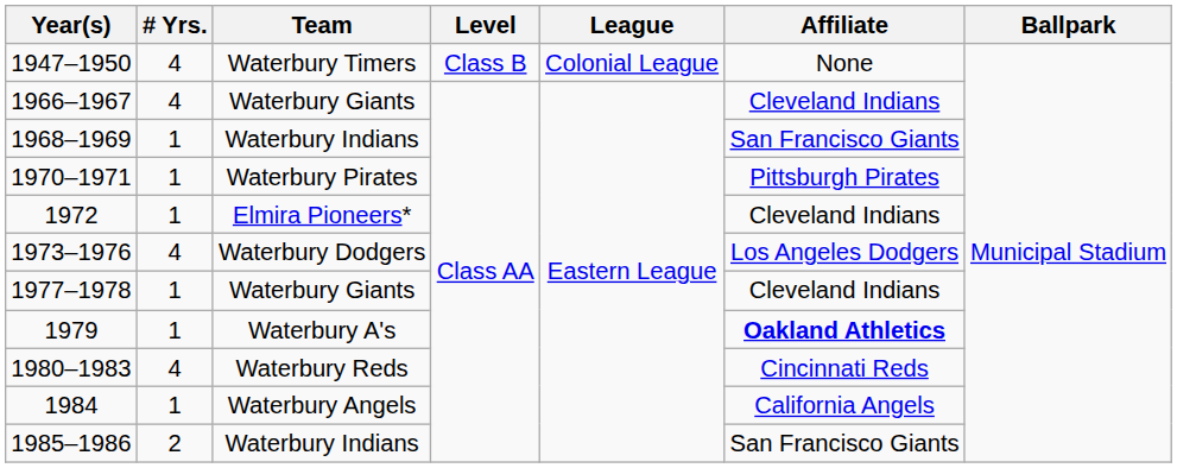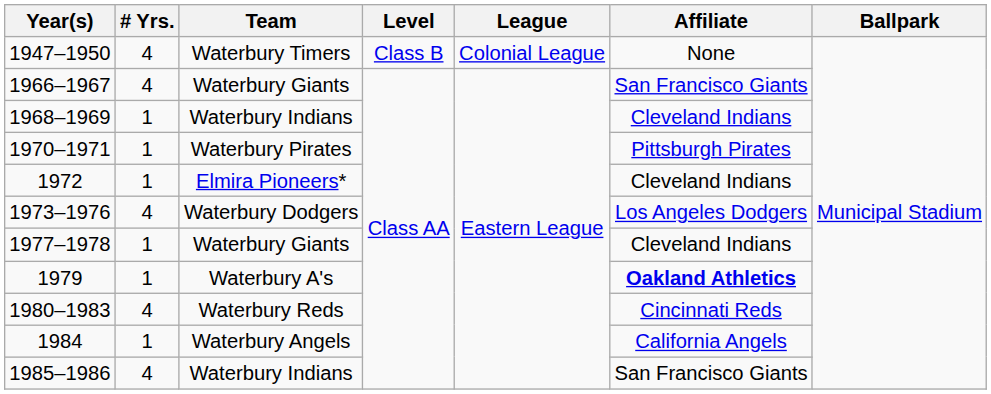1966–1967 | Affiliate: Cleveland Indians -> San Francisco Giants
1968–1969 | Affiliate: San Francisco Giants -> Cleveland Indians
1985–1986 | # Yrs.: 2 -> 4
